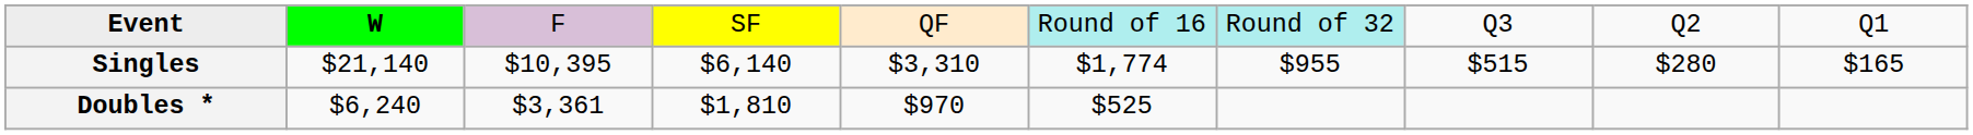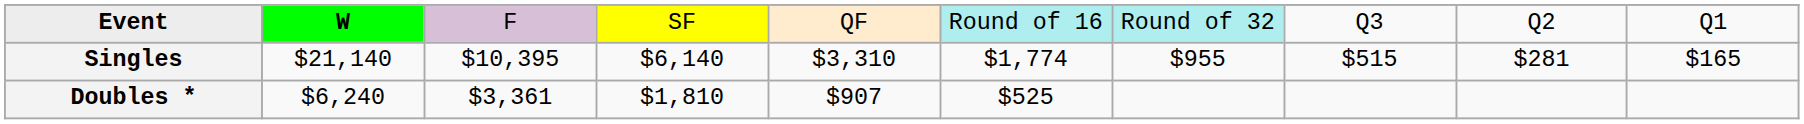Singles | column 9: $280 -> $281
Doubles * | column 5: $970 -> $907
